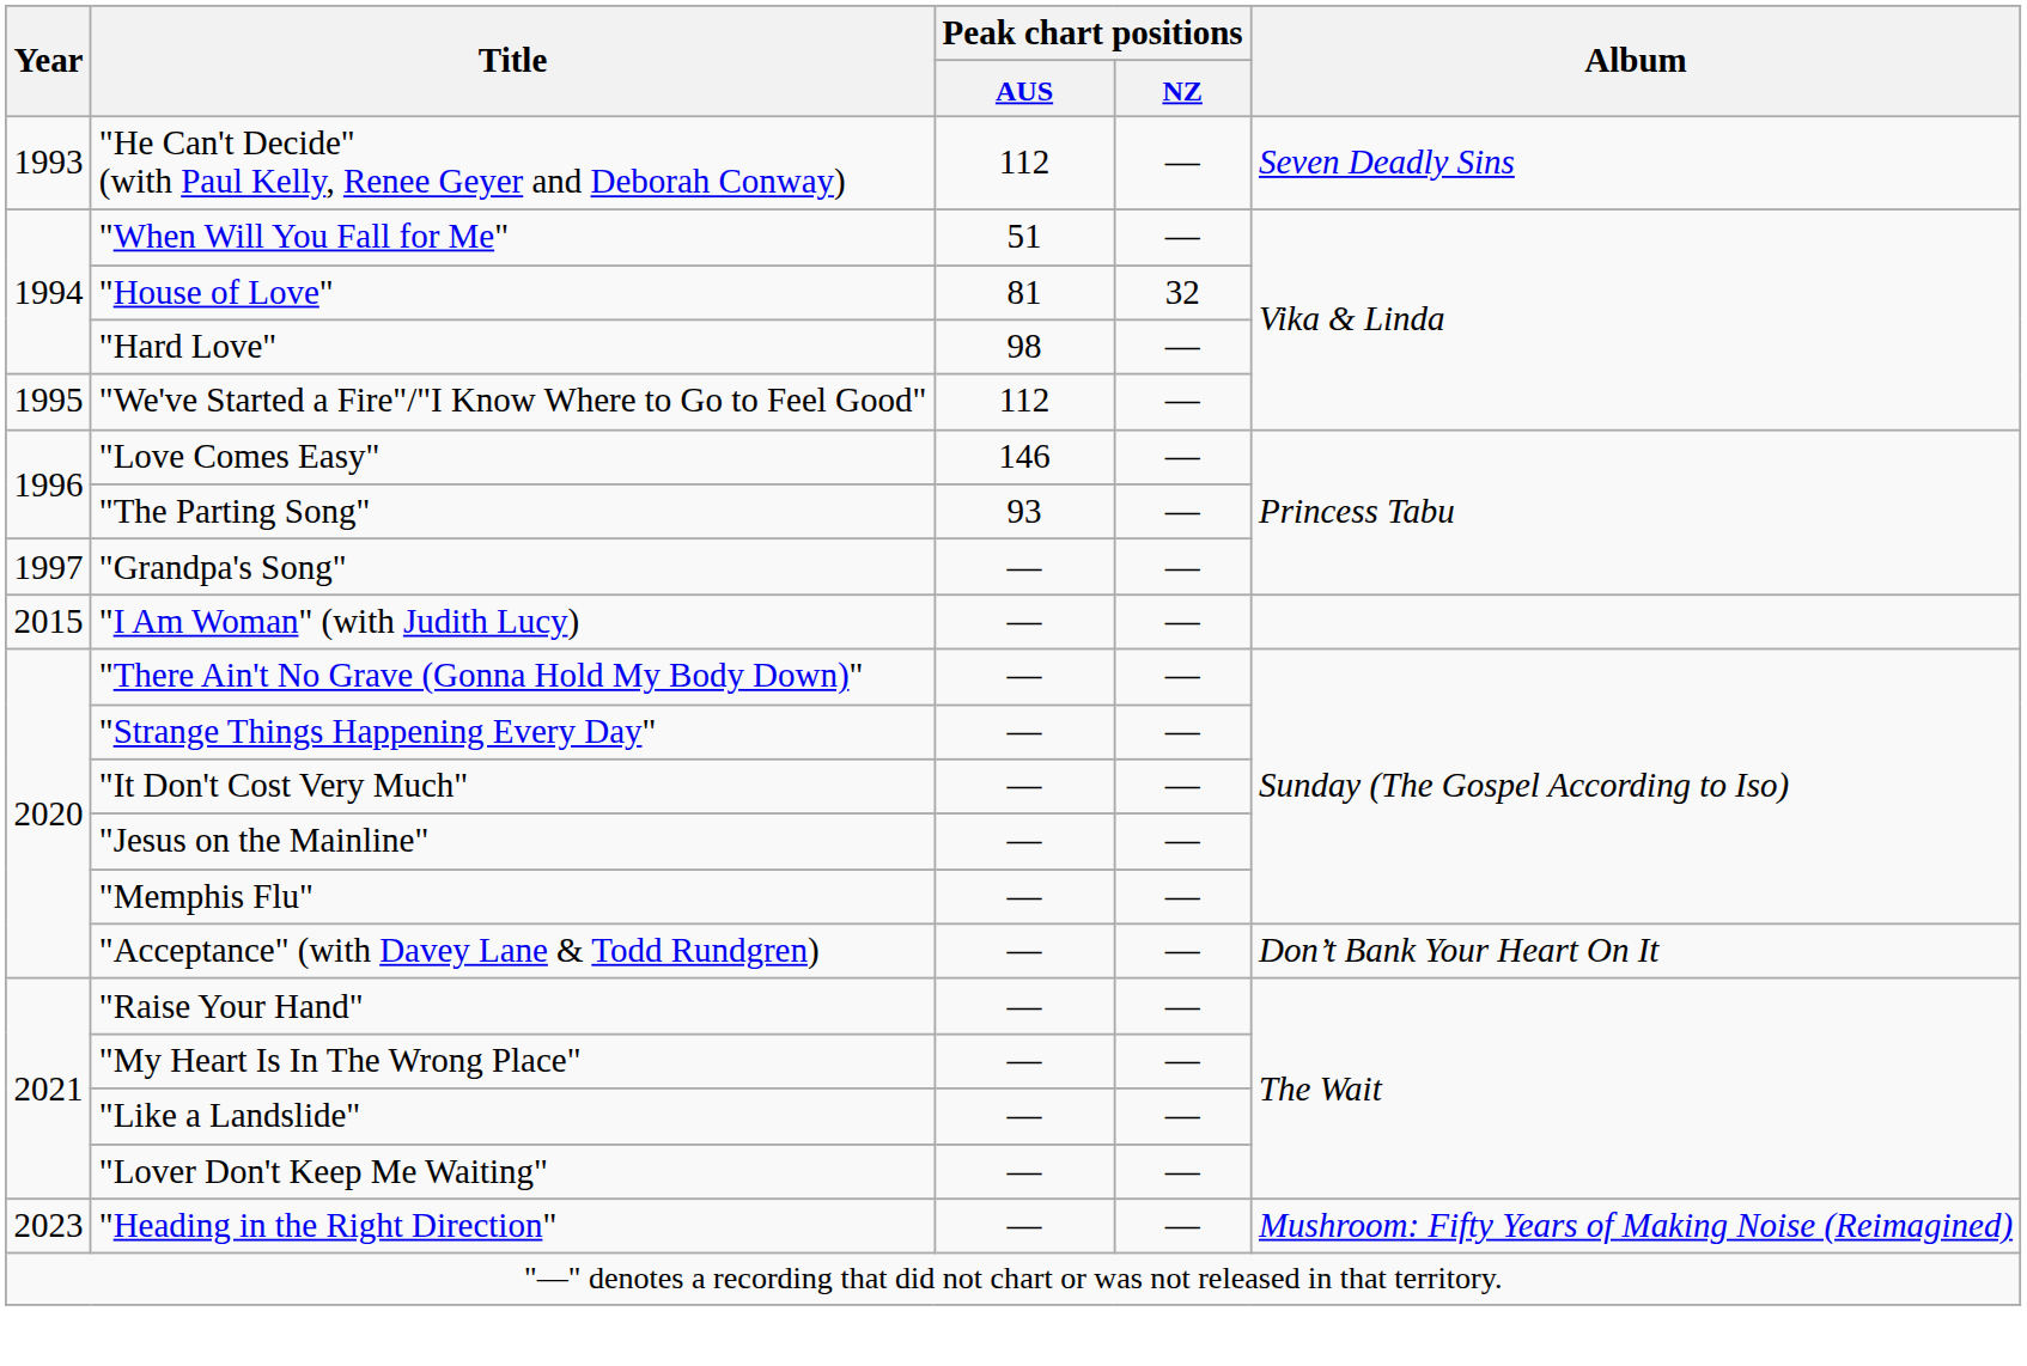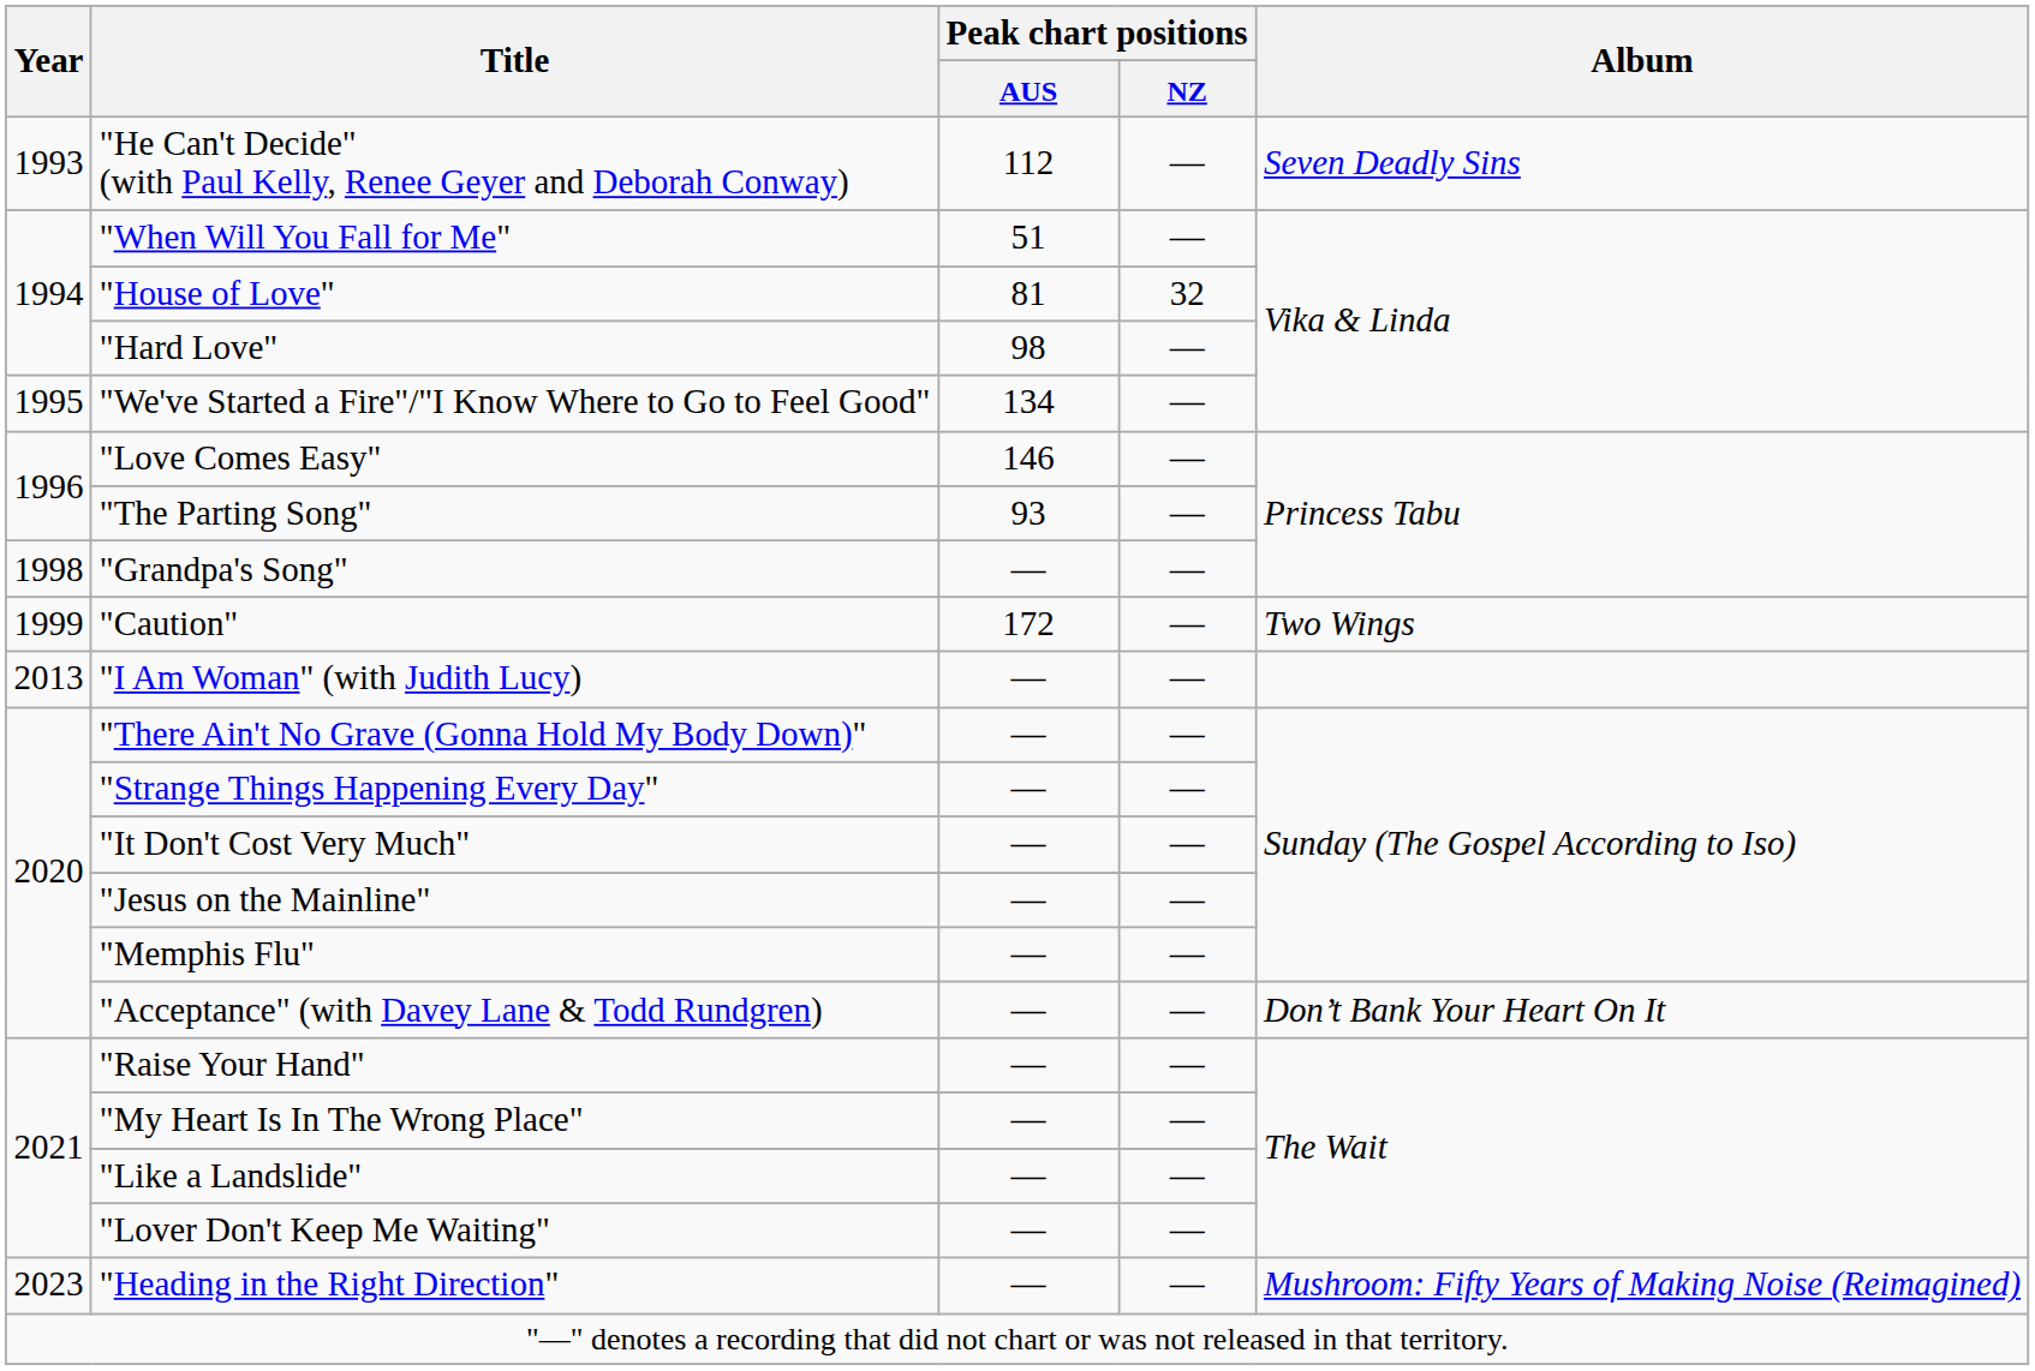"We've Started a Fire"/"I Know Where to Go to Feel Good" | Peak chart positions / AUS: 112 -> 134
"Grandpa's Song" | Year: 1997 -> 1998
+ row: 1999 | "Caution" | 172 | — | Two Wings
"I Am Woman" (with Judith Lucy) | Year: 2015 -> 2013
